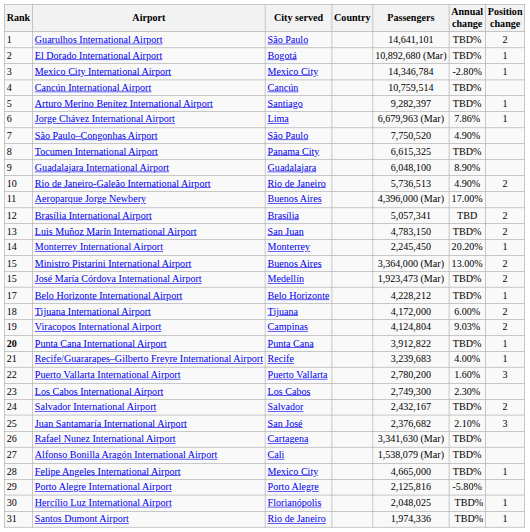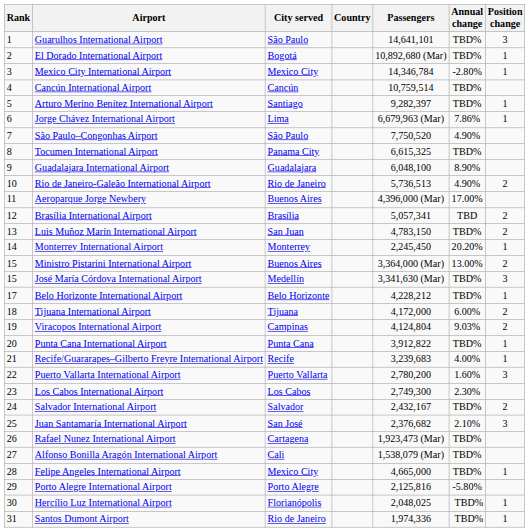Guarulhos International Airport | Position change: 2 -> 3
José María Córdova International Airport | Passengers: 1,923,473 (Mar) -> 3,341,630 (Mar)
José María Córdova International Airport | Position change: 2 -> 3
Punta Cana International Airport | Rank: bold -> normal
Rafael Nunez International Airport | Passengers: 3,341,630 (Mar) -> 1,923,473 (Mar)
